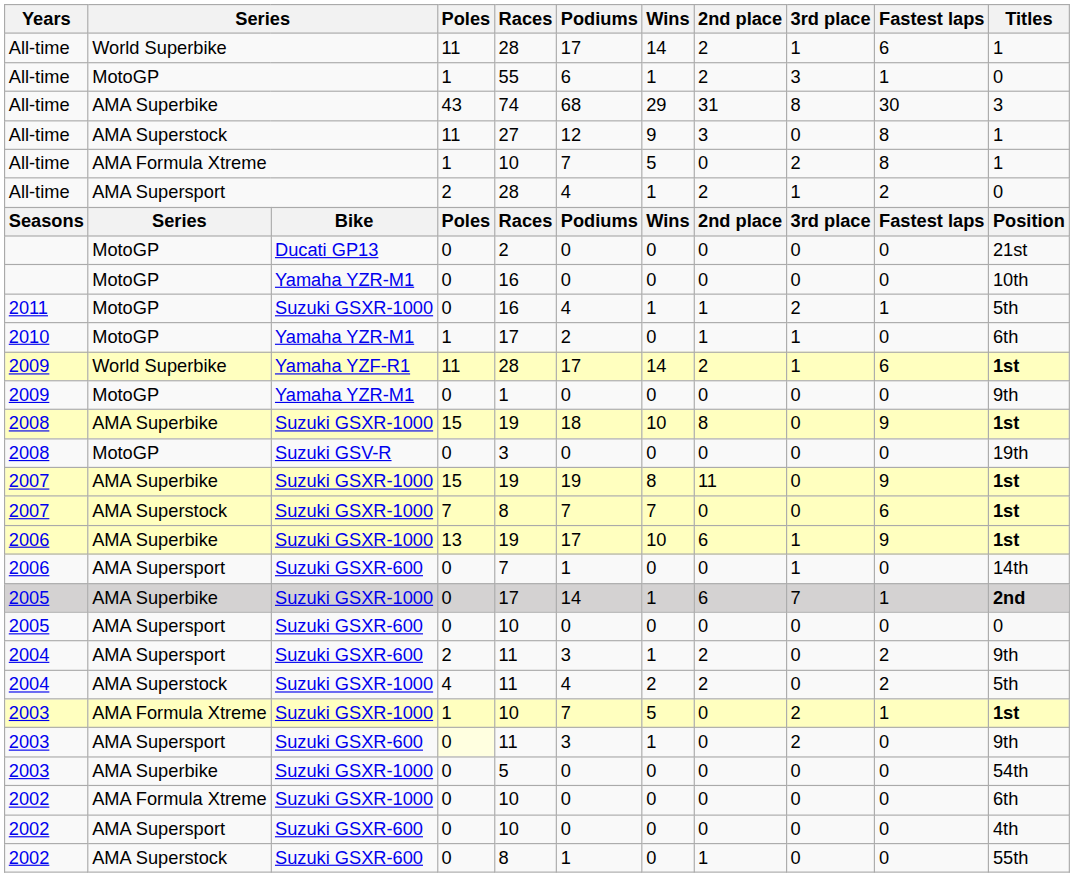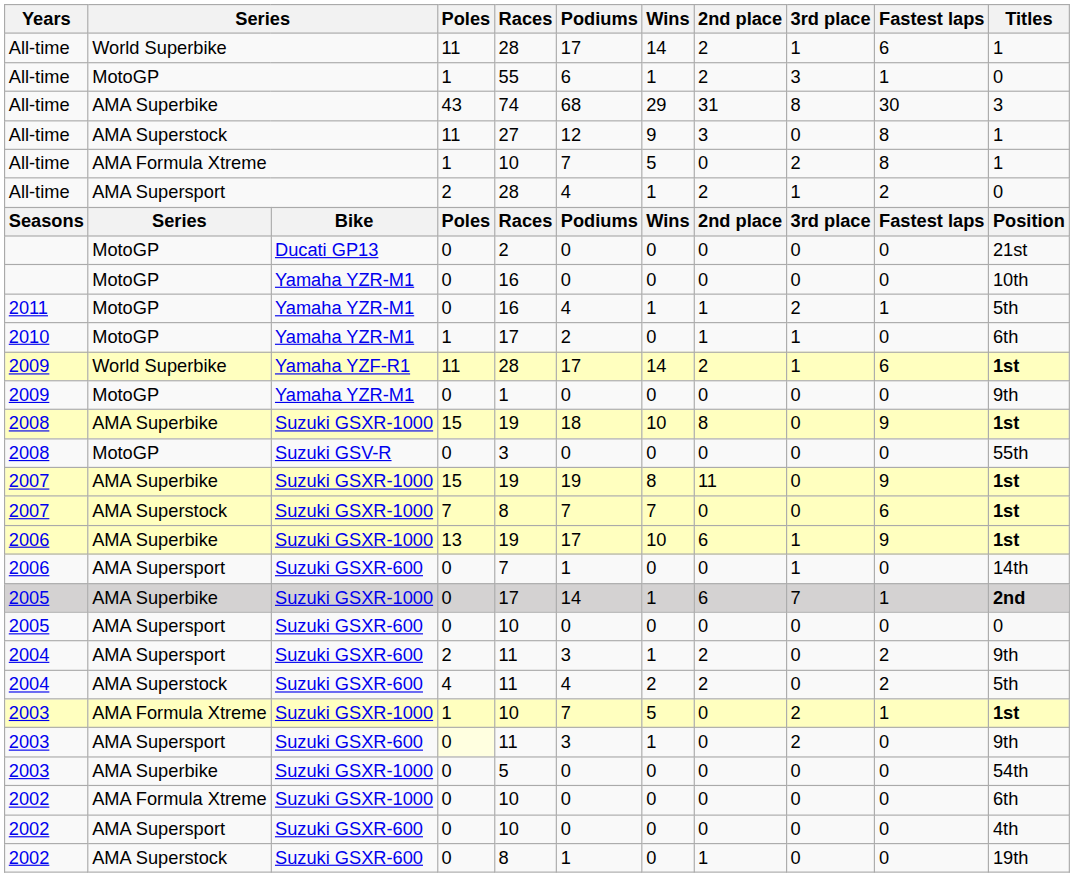2011 | column 3: Suzuki GSXR-1000 -> Yamaha YZR-M1
2008 / MotoGP | Titles: 19th -> 55th
2004 / AMA Superstock | column 3: Suzuki GSXR-1000 -> Suzuki GSXR-600
2002 / AMA Superstock | Titles: 55th -> 19th
